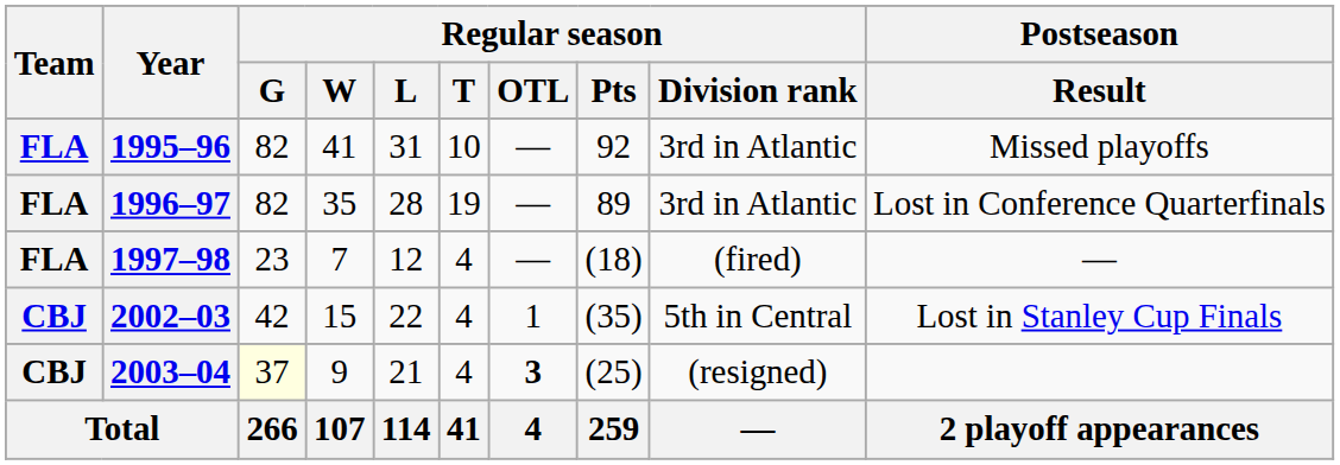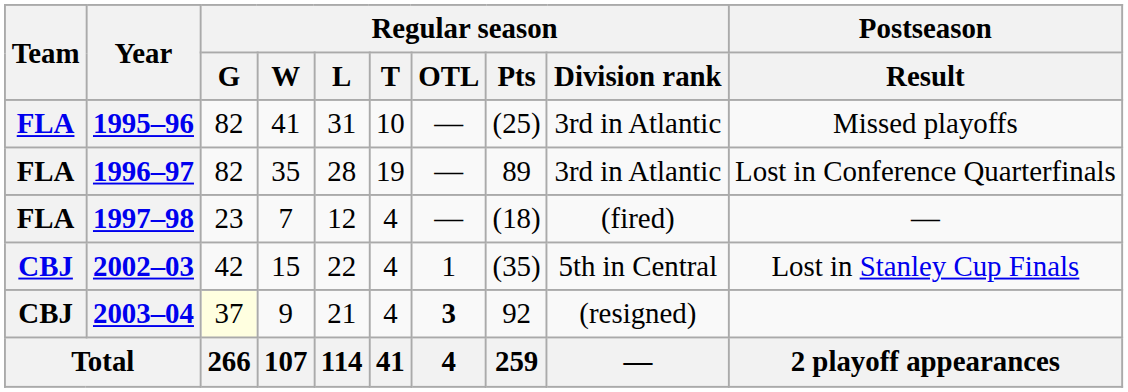1995–96 | Regular season / Pts: 92 -> (25)
2003–04 | Regular season / Pts: (25) -> 92
